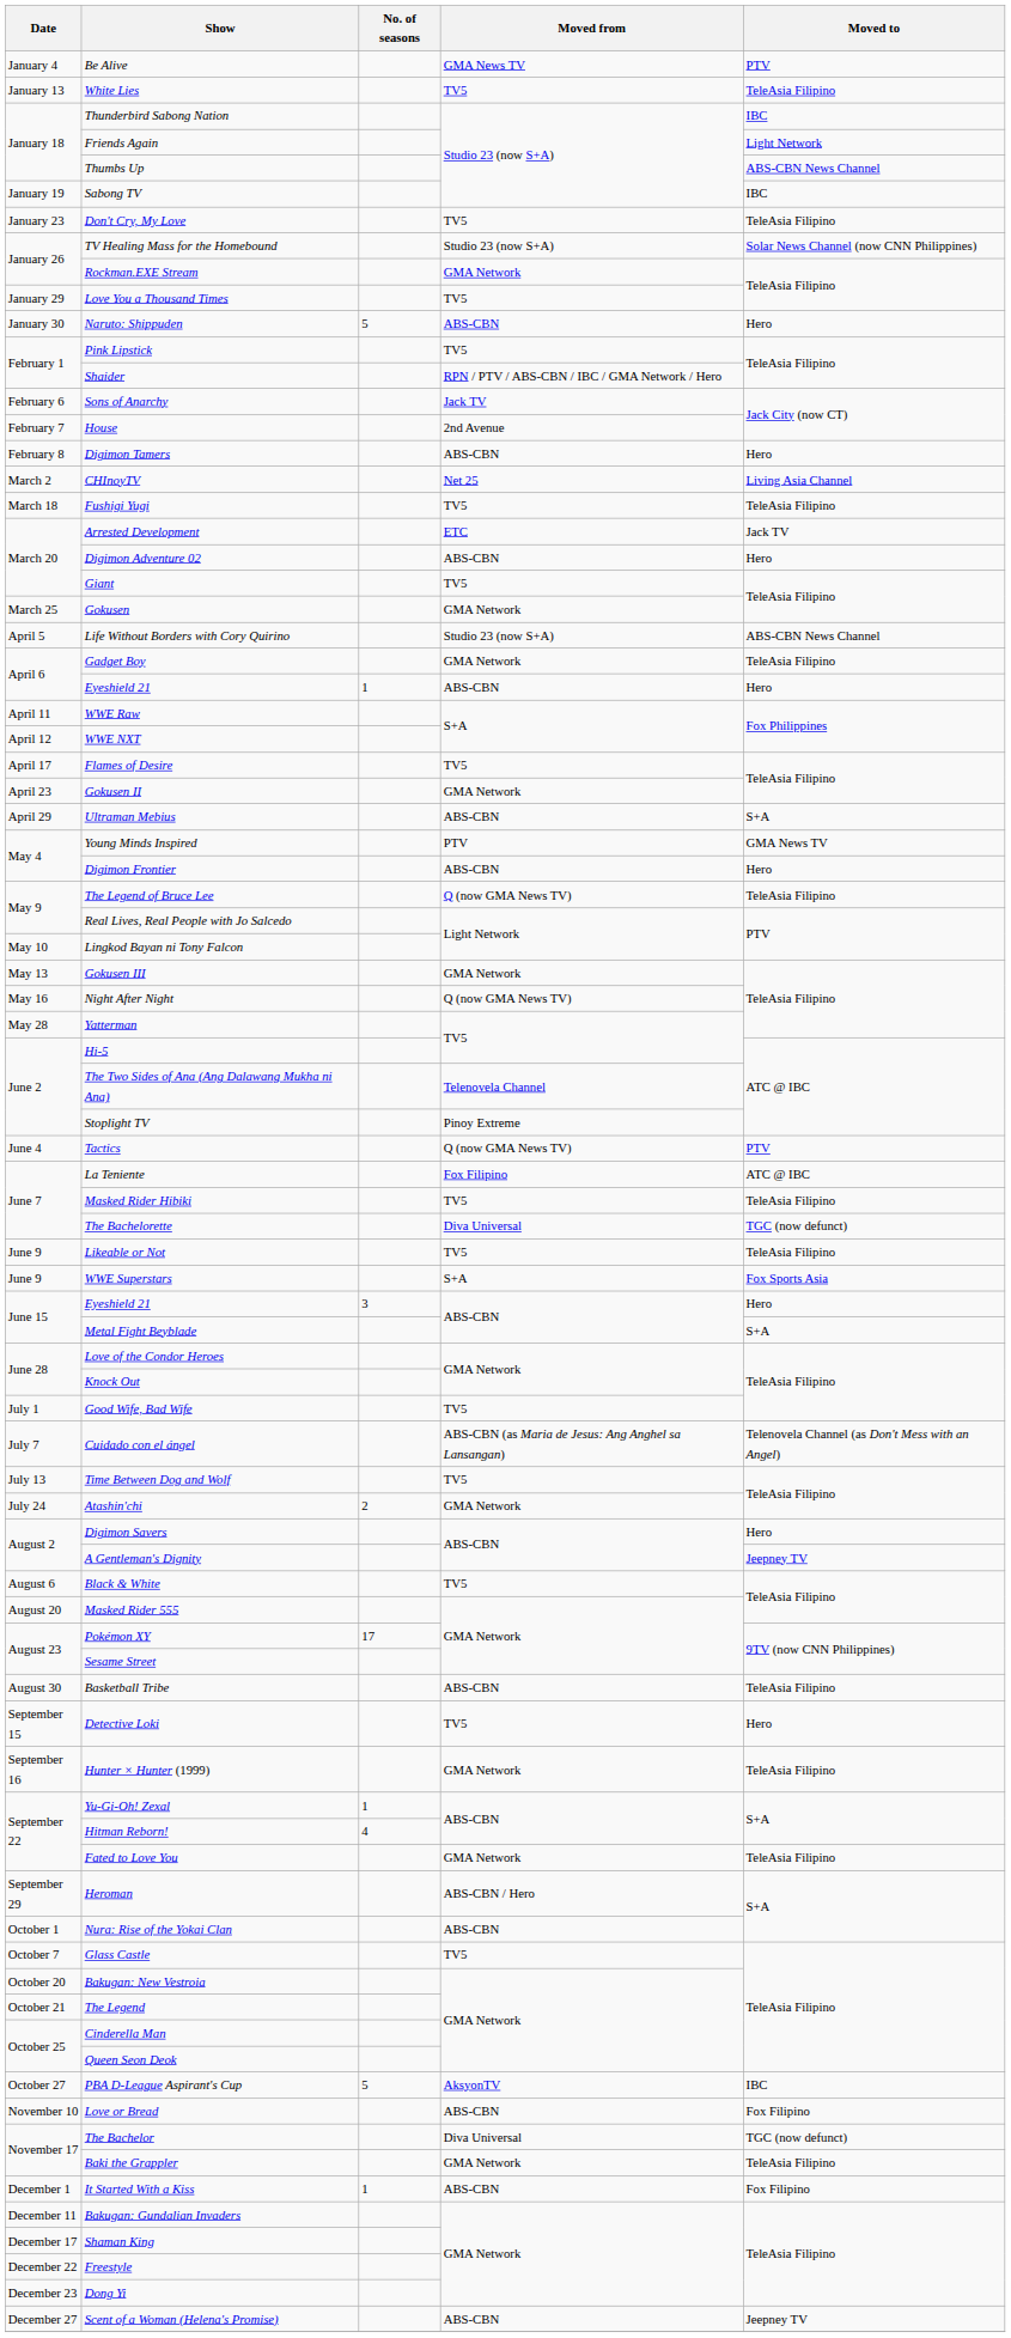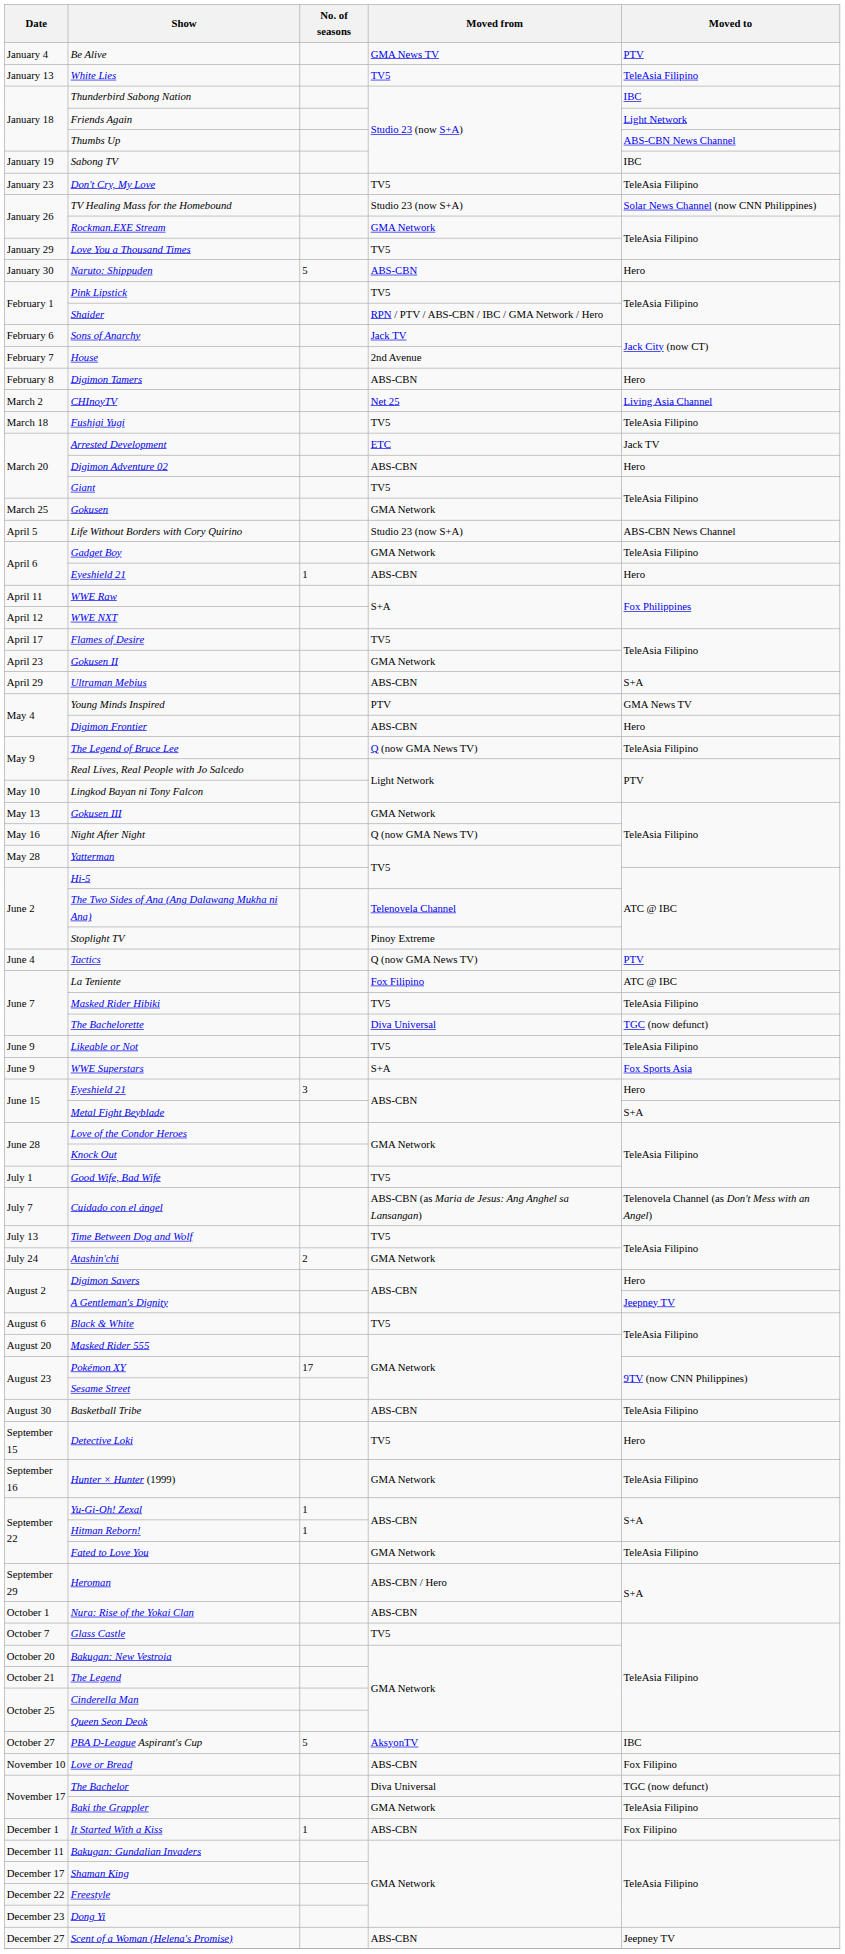Hitman Reborn! | No. of seasons: 4 -> 1
